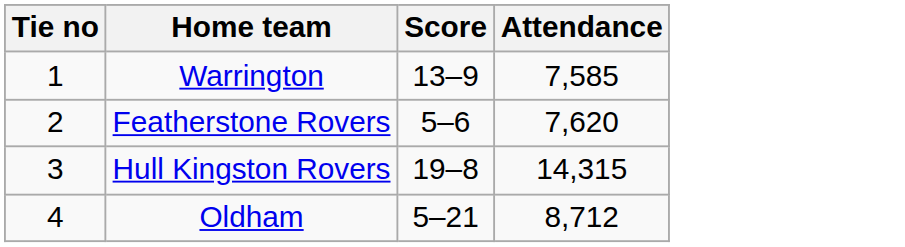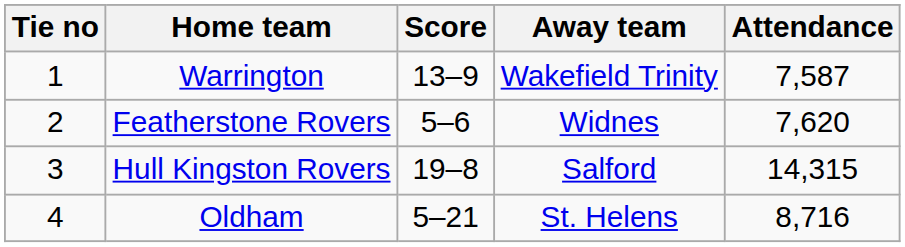+ column: Away team | Wakefield Trinity | Widnes | Salford | St. Helens
Warrington | Attendance: 7,585 -> 7,587
Oldham | Attendance: 8,712 -> 8,716
